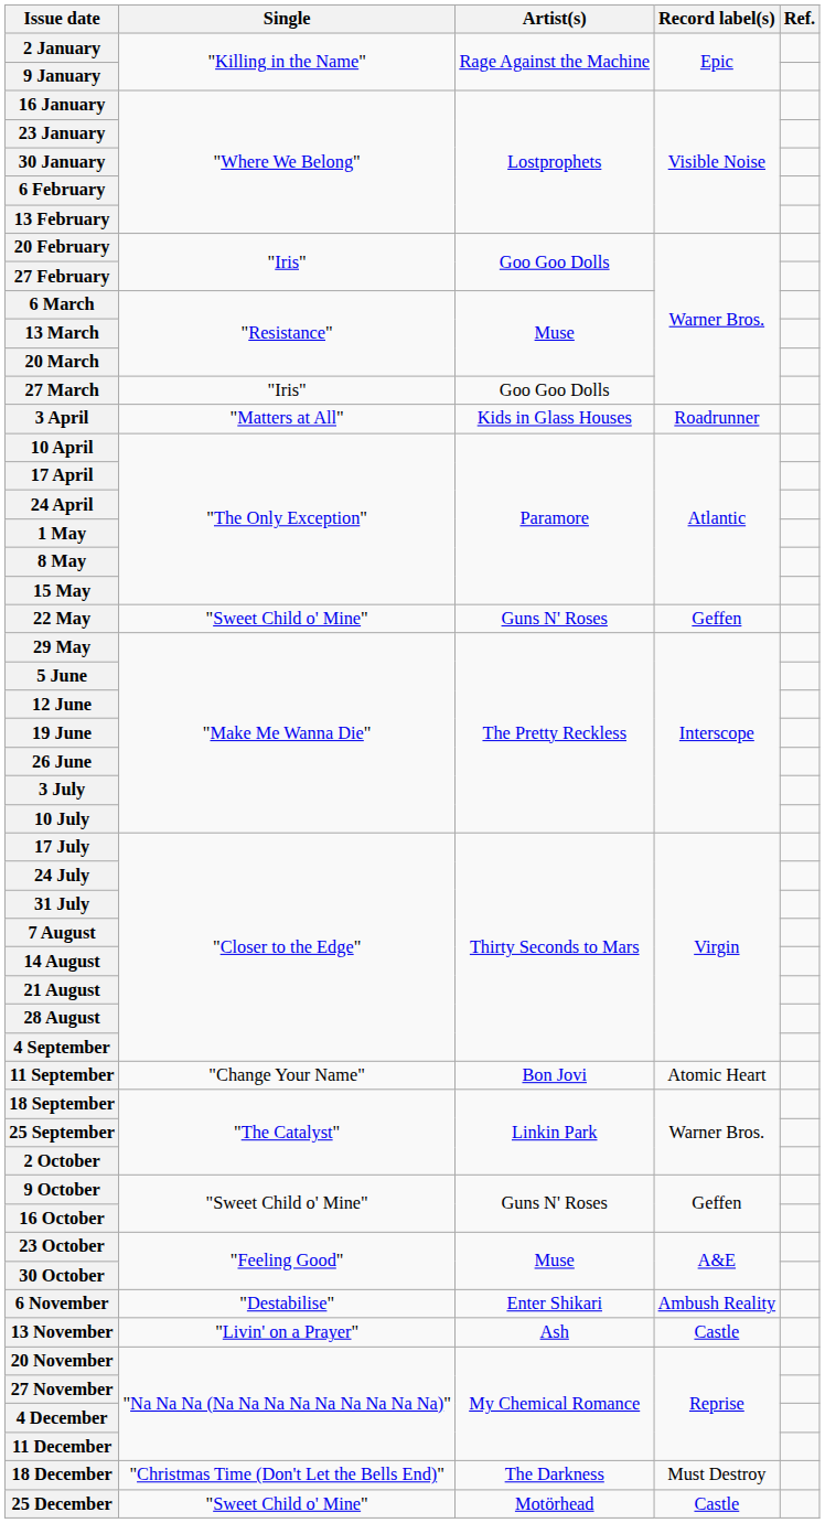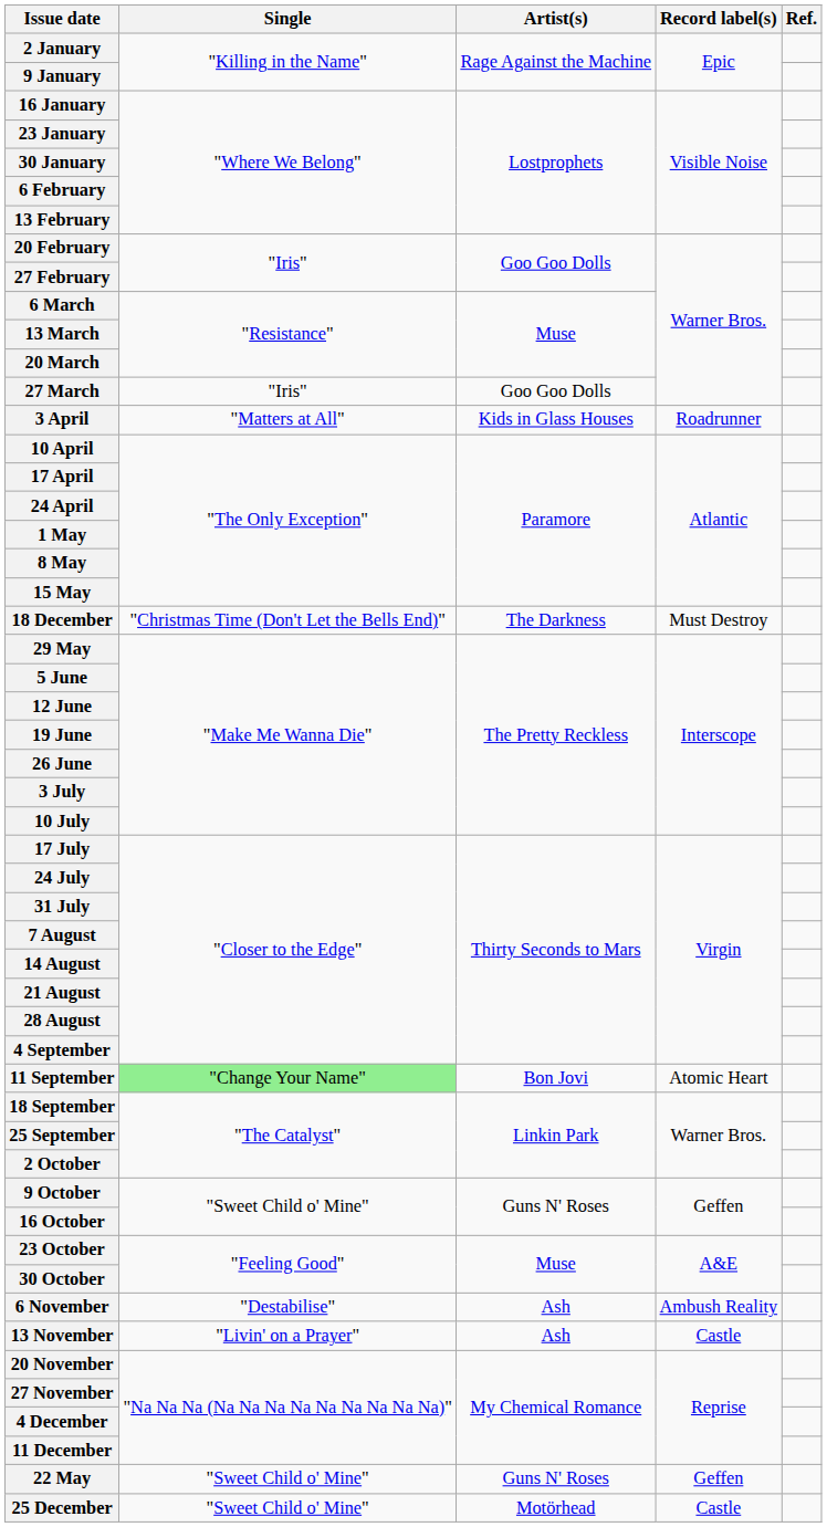rows swapped: 22 May <-> 18 December
11 September | Single: no background -> lightgreen background
6 November | Artist(s): Enter Shikari -> Ash
